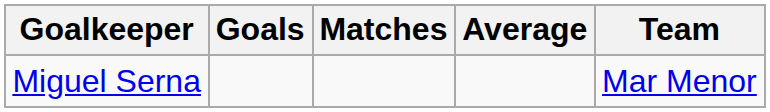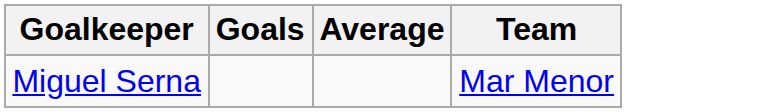- column: Matches
